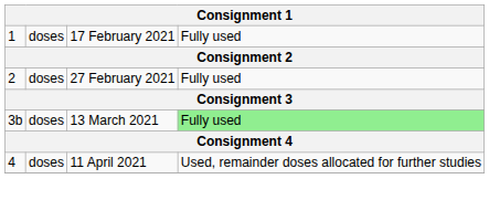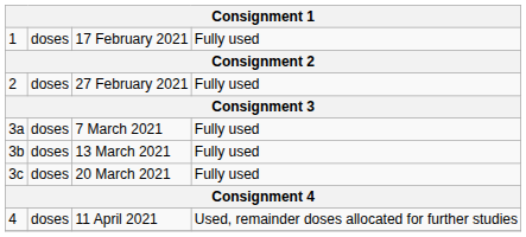+ row: 3a | doses | 7 March 2021 | Fully used
13 March 2021 | column 4: lightgreen background -> no background
+ row: 3c | doses | 20 March 2021 | Fully used
